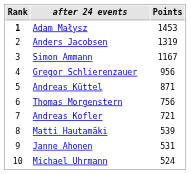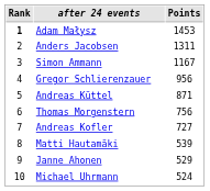Anders Jacobsen | Points: 1319 -> 1311
Andreas Kofler | Points: 721 -> 727
Janne Ahonen | Points: 531 -> 529
